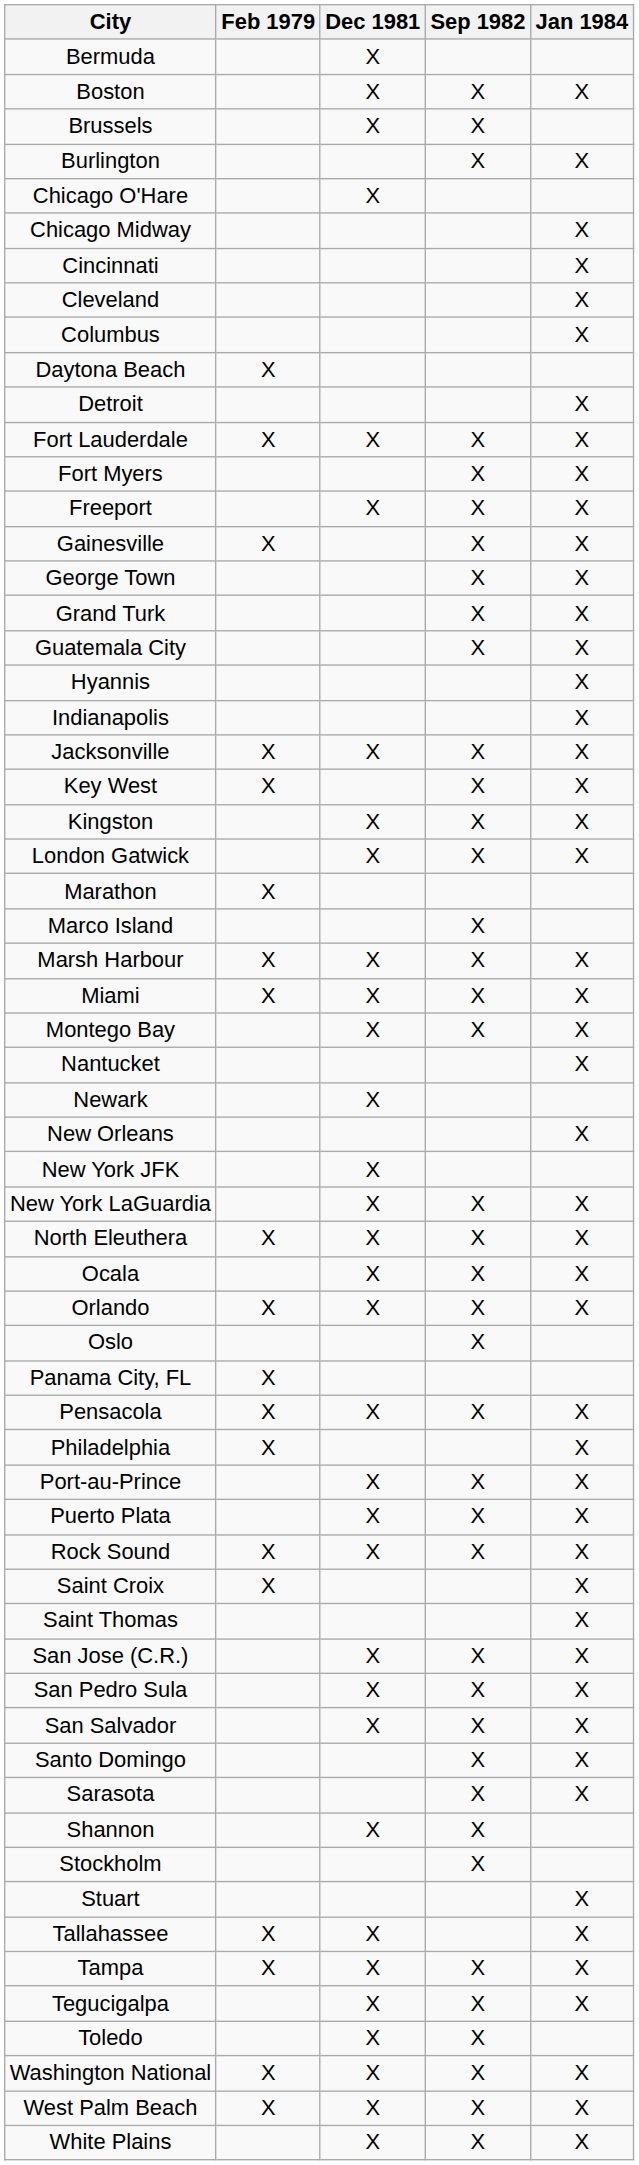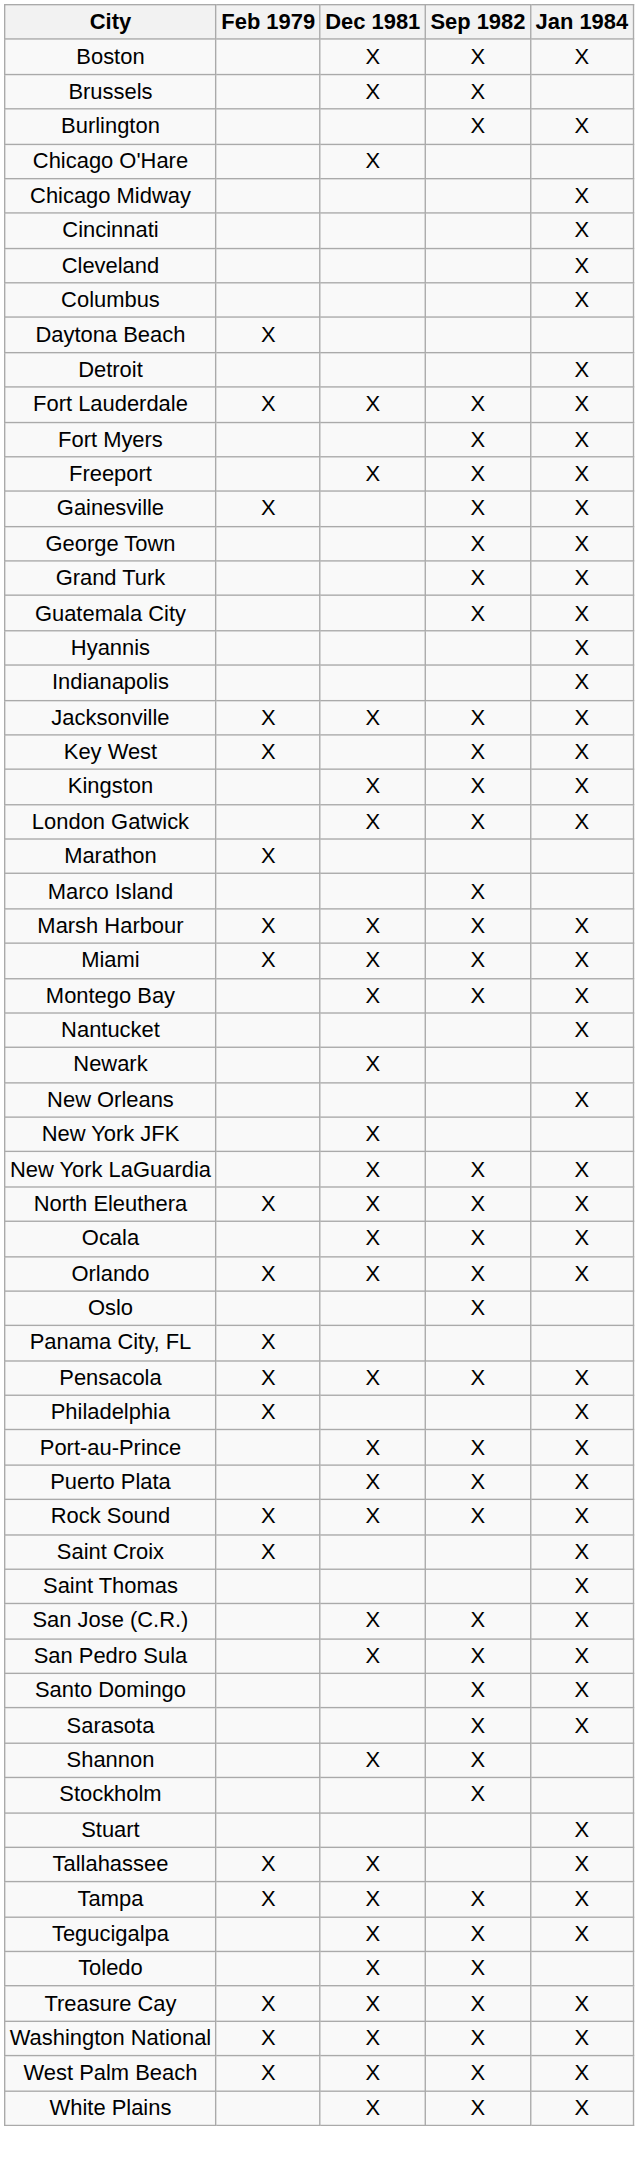- row: Bermuda | X
- row: San Salvador | X | X | X
+ row: Treasure Cay | X | X | X | X
